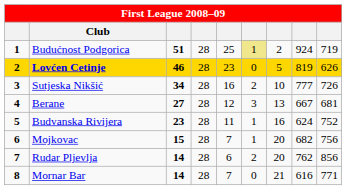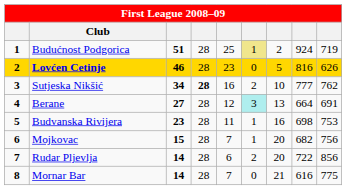Lovćen Cetinje | column 8: 819 -> 816
Sutjeska Nikšić | column 4: normal -> bold
Sutjeska Nikšić | column 9: 726 -> 762
Berane | column 6: no background -> paleturquoise background
Berane | column 8: 667 -> 664
Berane | column 9: 681 -> 691
Budvanska Rivijera | column 8: 624 -> 698
Budvanska Rivijera | column 9: 752 -> 753
Rudar Pljevlja | column 8: 762 -> 722
Mornar Bar | column 9: 771 -> 775
